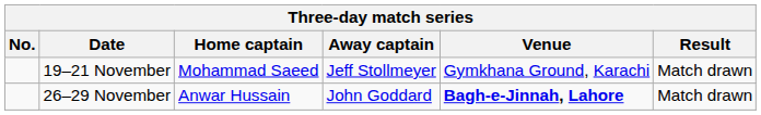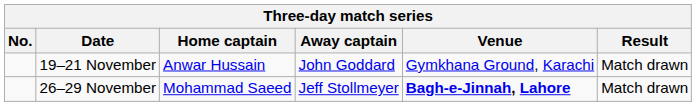19–21 November | Home captain: Mohammad Saeed -> Anwar Hussain
19–21 November | Away captain: Jeff Stollmeyer -> John Goddard
26–29 November | Home captain: Anwar Hussain -> Mohammad Saeed
26–29 November | Away captain: John Goddard -> Jeff Stollmeyer
